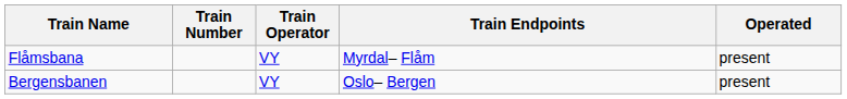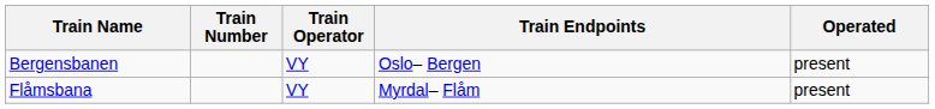rows swapped: Bergensbanen <-> Flåmsbana
